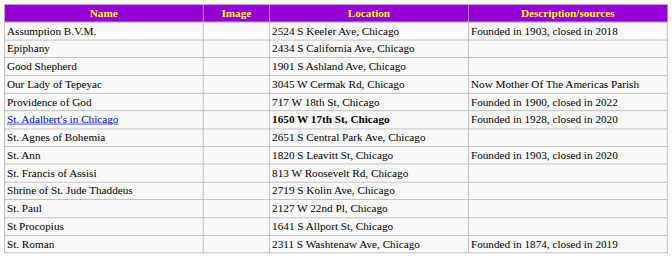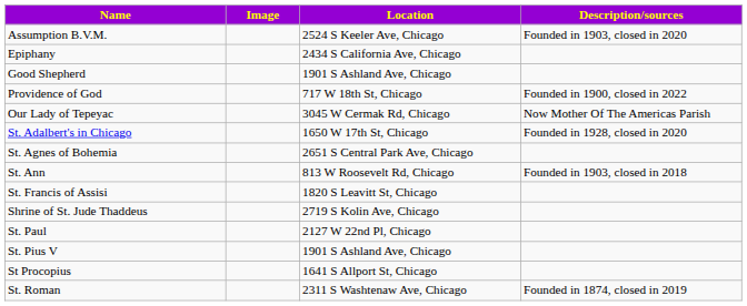Assumption B.V.M. | Description/sources: Founded in 1903, closed in 2018 -> Founded in 1903, closed in 2020
rows swapped: Our Lady of Tepeyac <-> Providence of God
St. Adalbert's in Chicago | Location: bold -> normal
St. Ann | Location: 1820 S Leavitt St, Chicago -> 813 W Roosevelt Rd, Chicago
St. Ann | Description/sources: Founded in 1903, closed in 2020 -> Founded in 1903, closed in 2018
St. Francis of Assisi | Location: 813 W Roosevelt Rd, Chicago -> 1820 S Leavitt St, Chicago
+ row: St. Pius V | 1901 S Ashland Ave, Chicago
